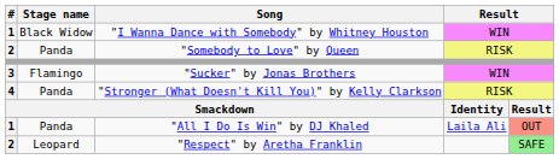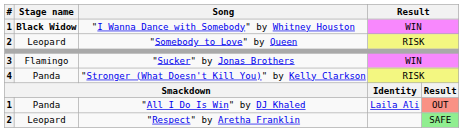"I Wanna Dance with Somebody" by Whitney Houston | Stage name: normal -> bold
"Somebody to Love" by Queen | Stage name: Panda -> Leopard
